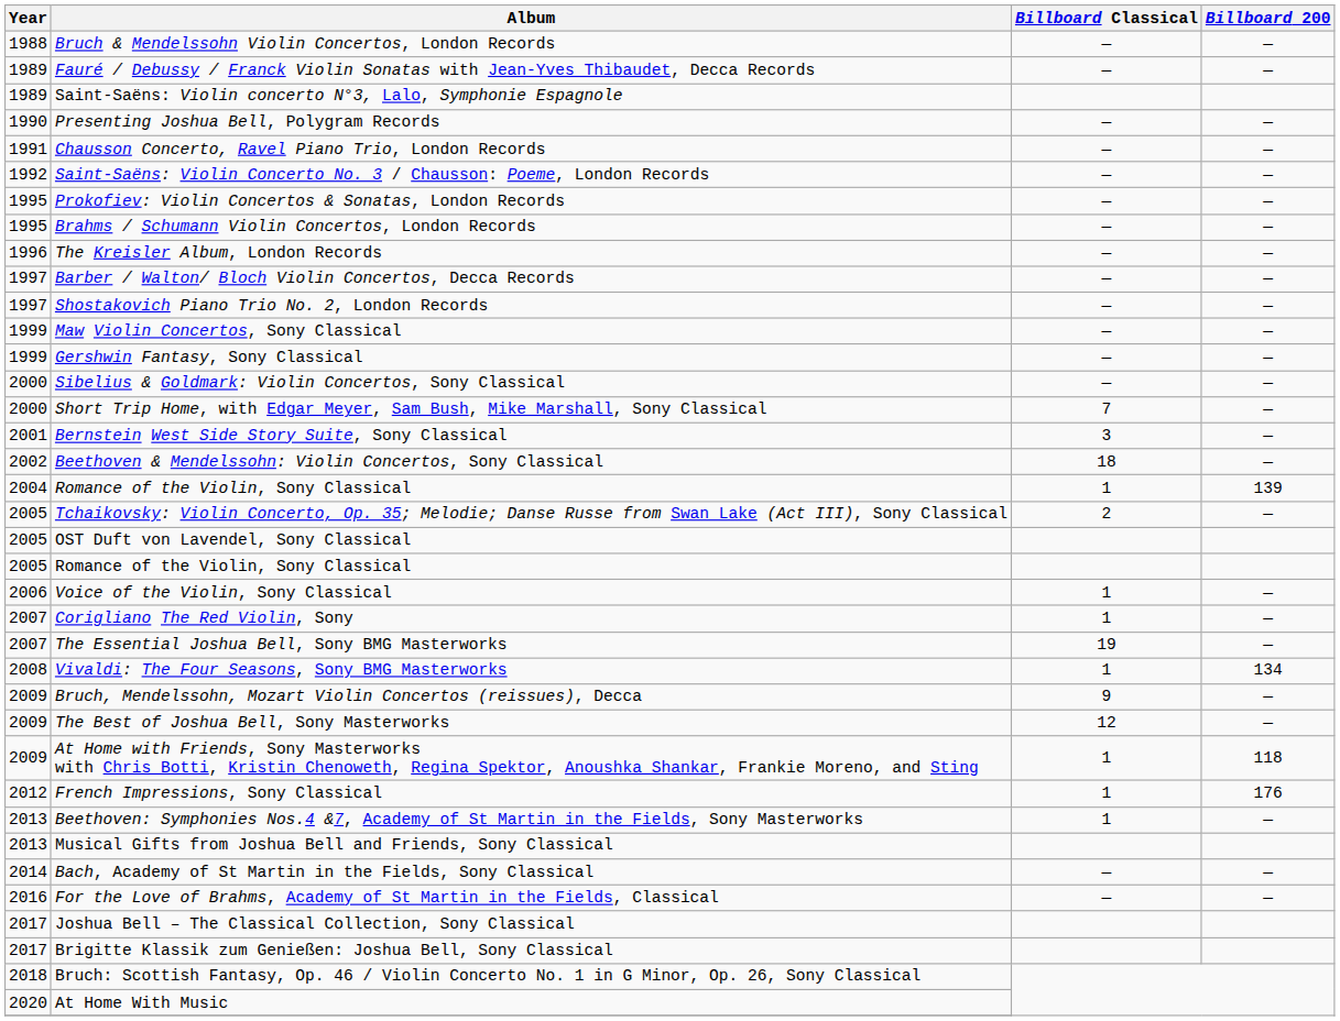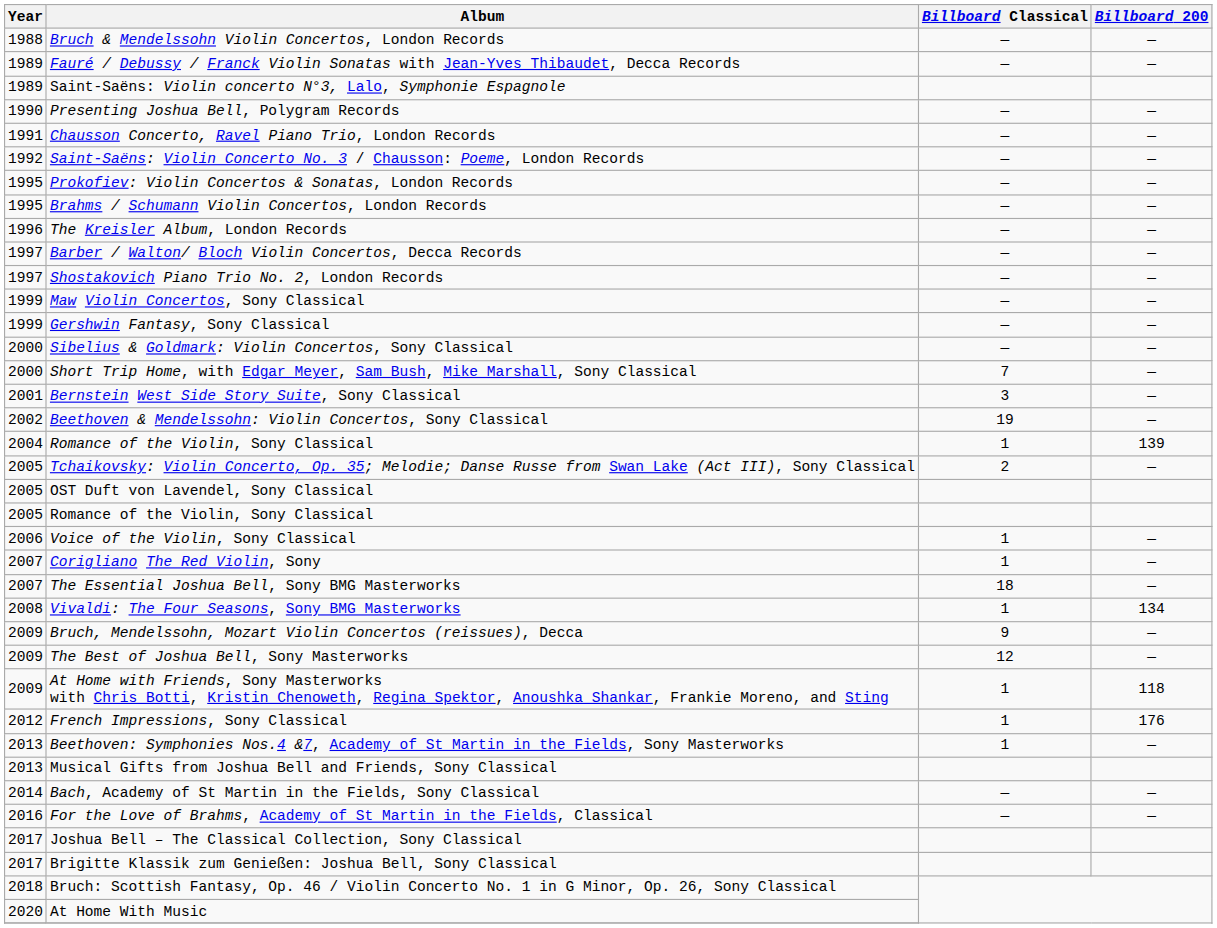Beethoven & Mendelssohn: Violin Concertos, Sony Classical | Billboard Classical: 18 -> 19
The Essential Joshua Bell, Sony BMG Masterworks | Billboard Classical: 19 -> 18
